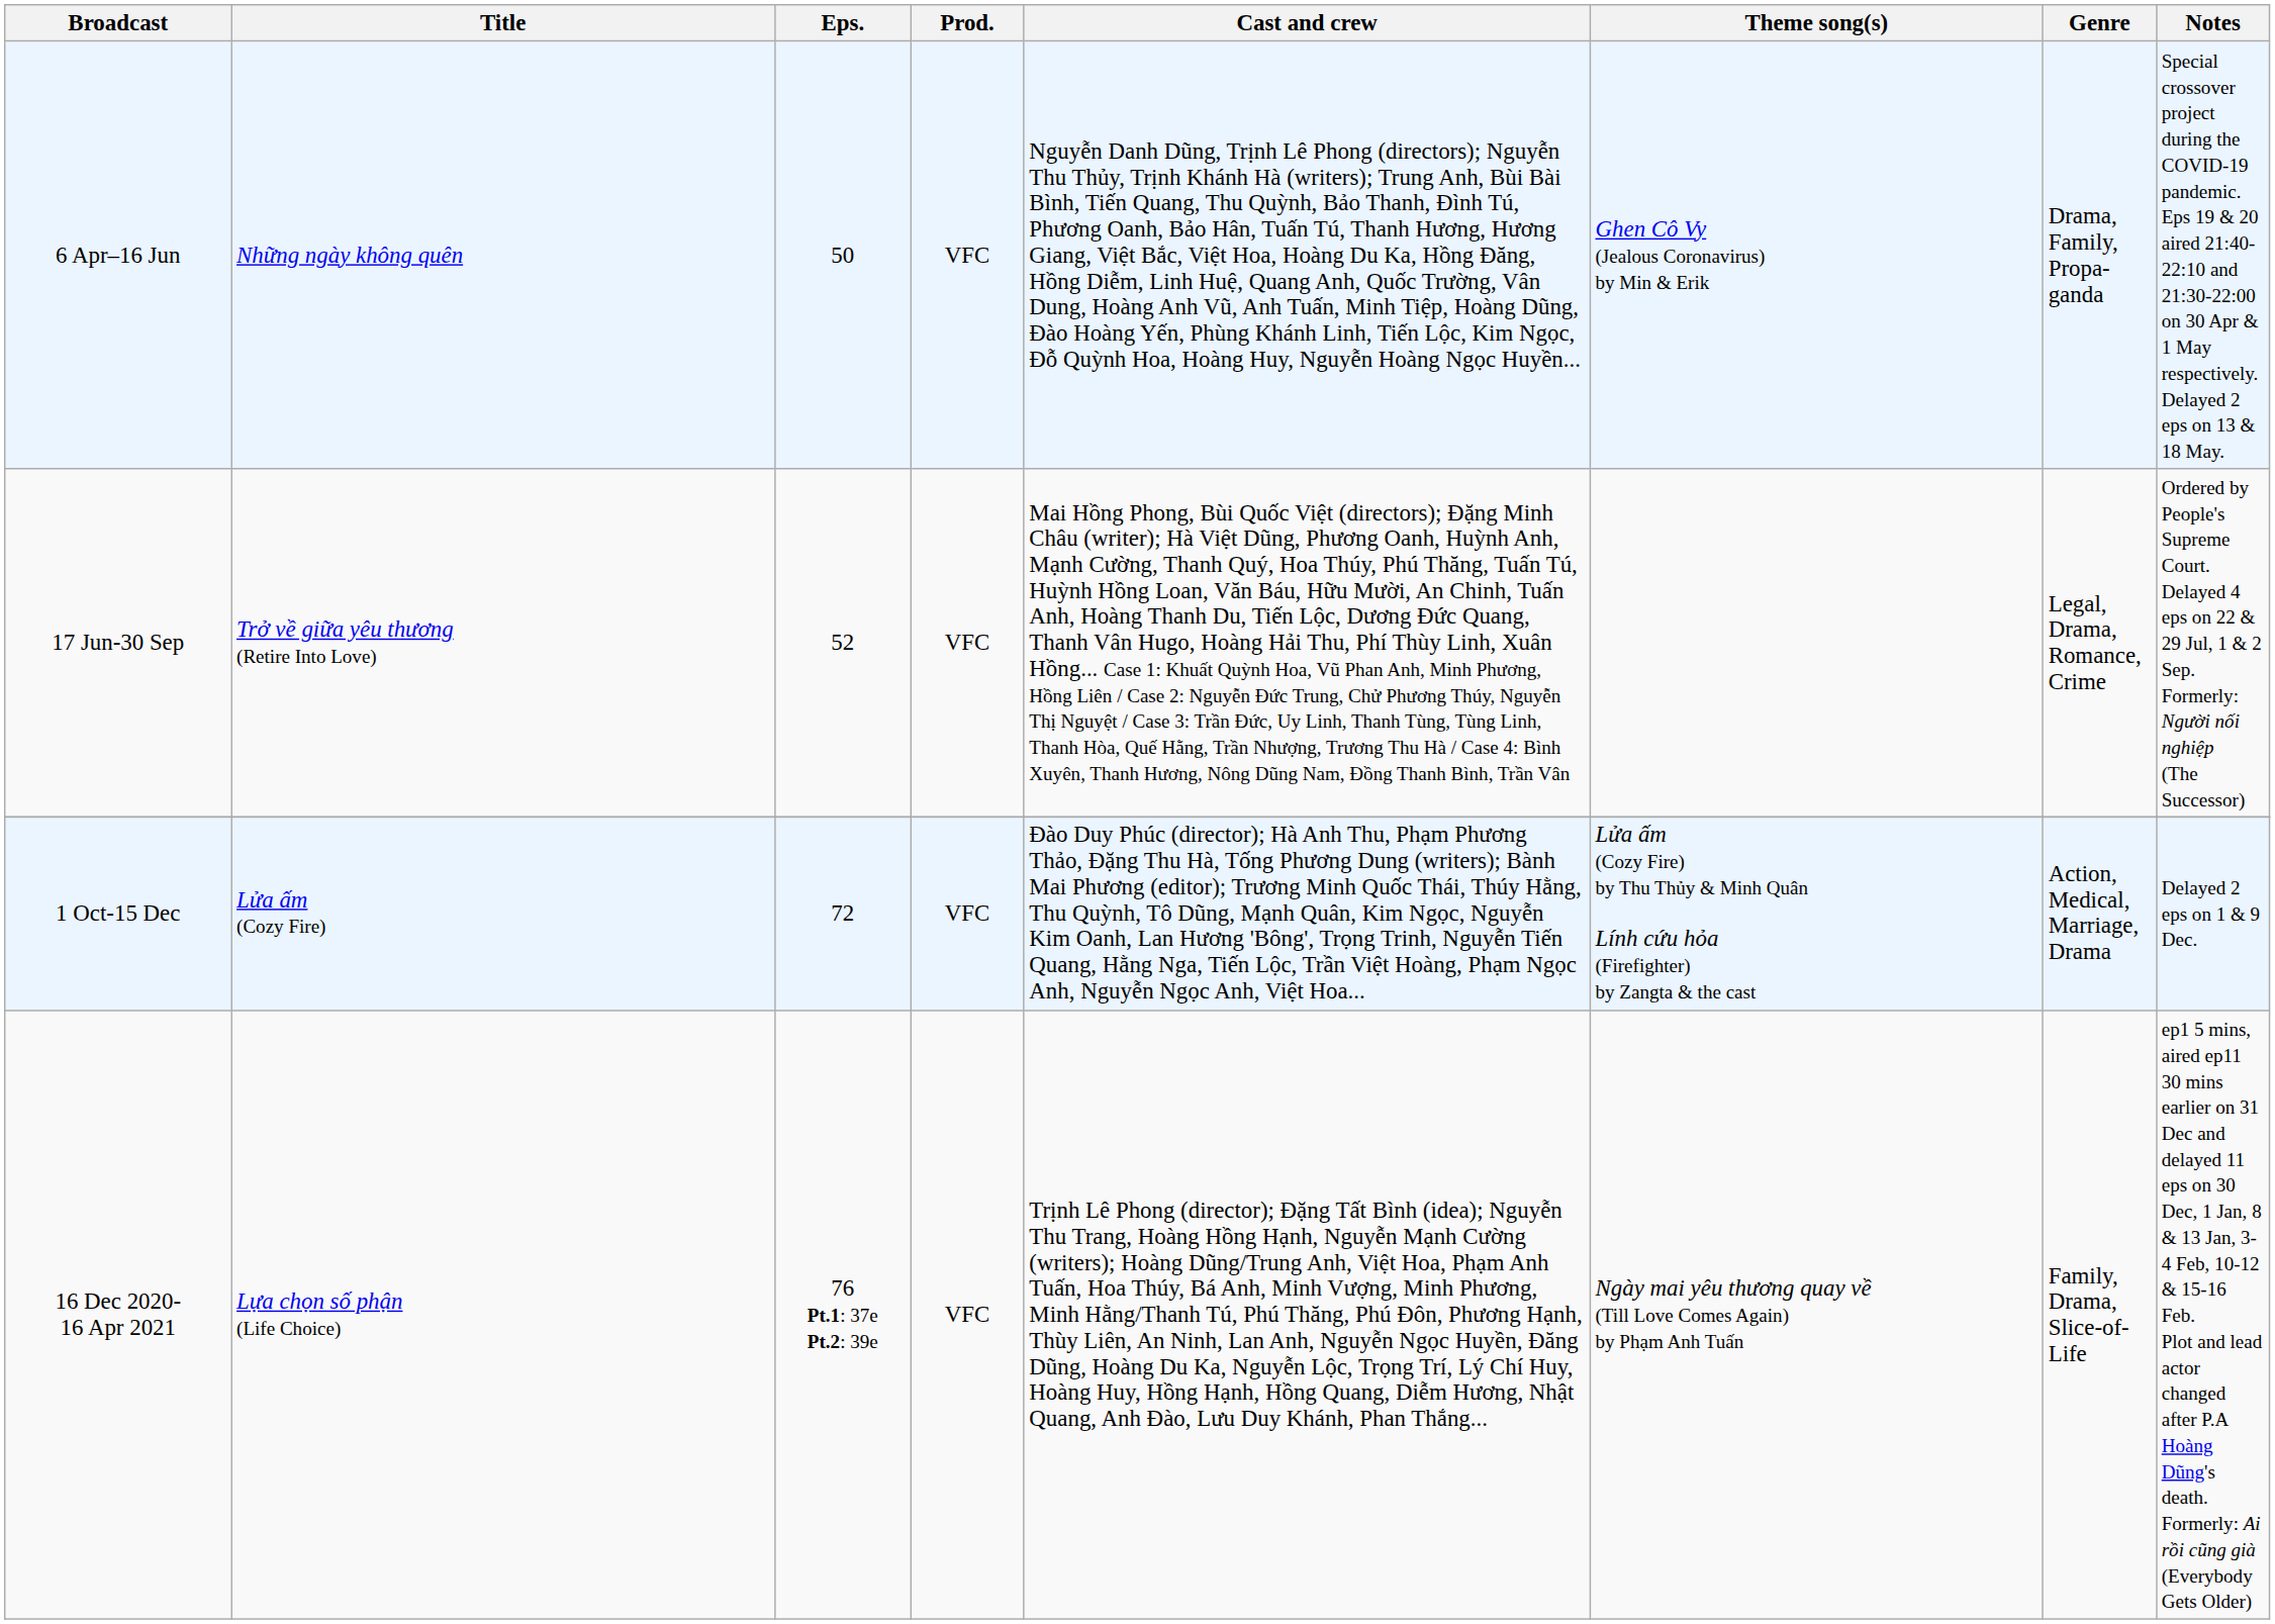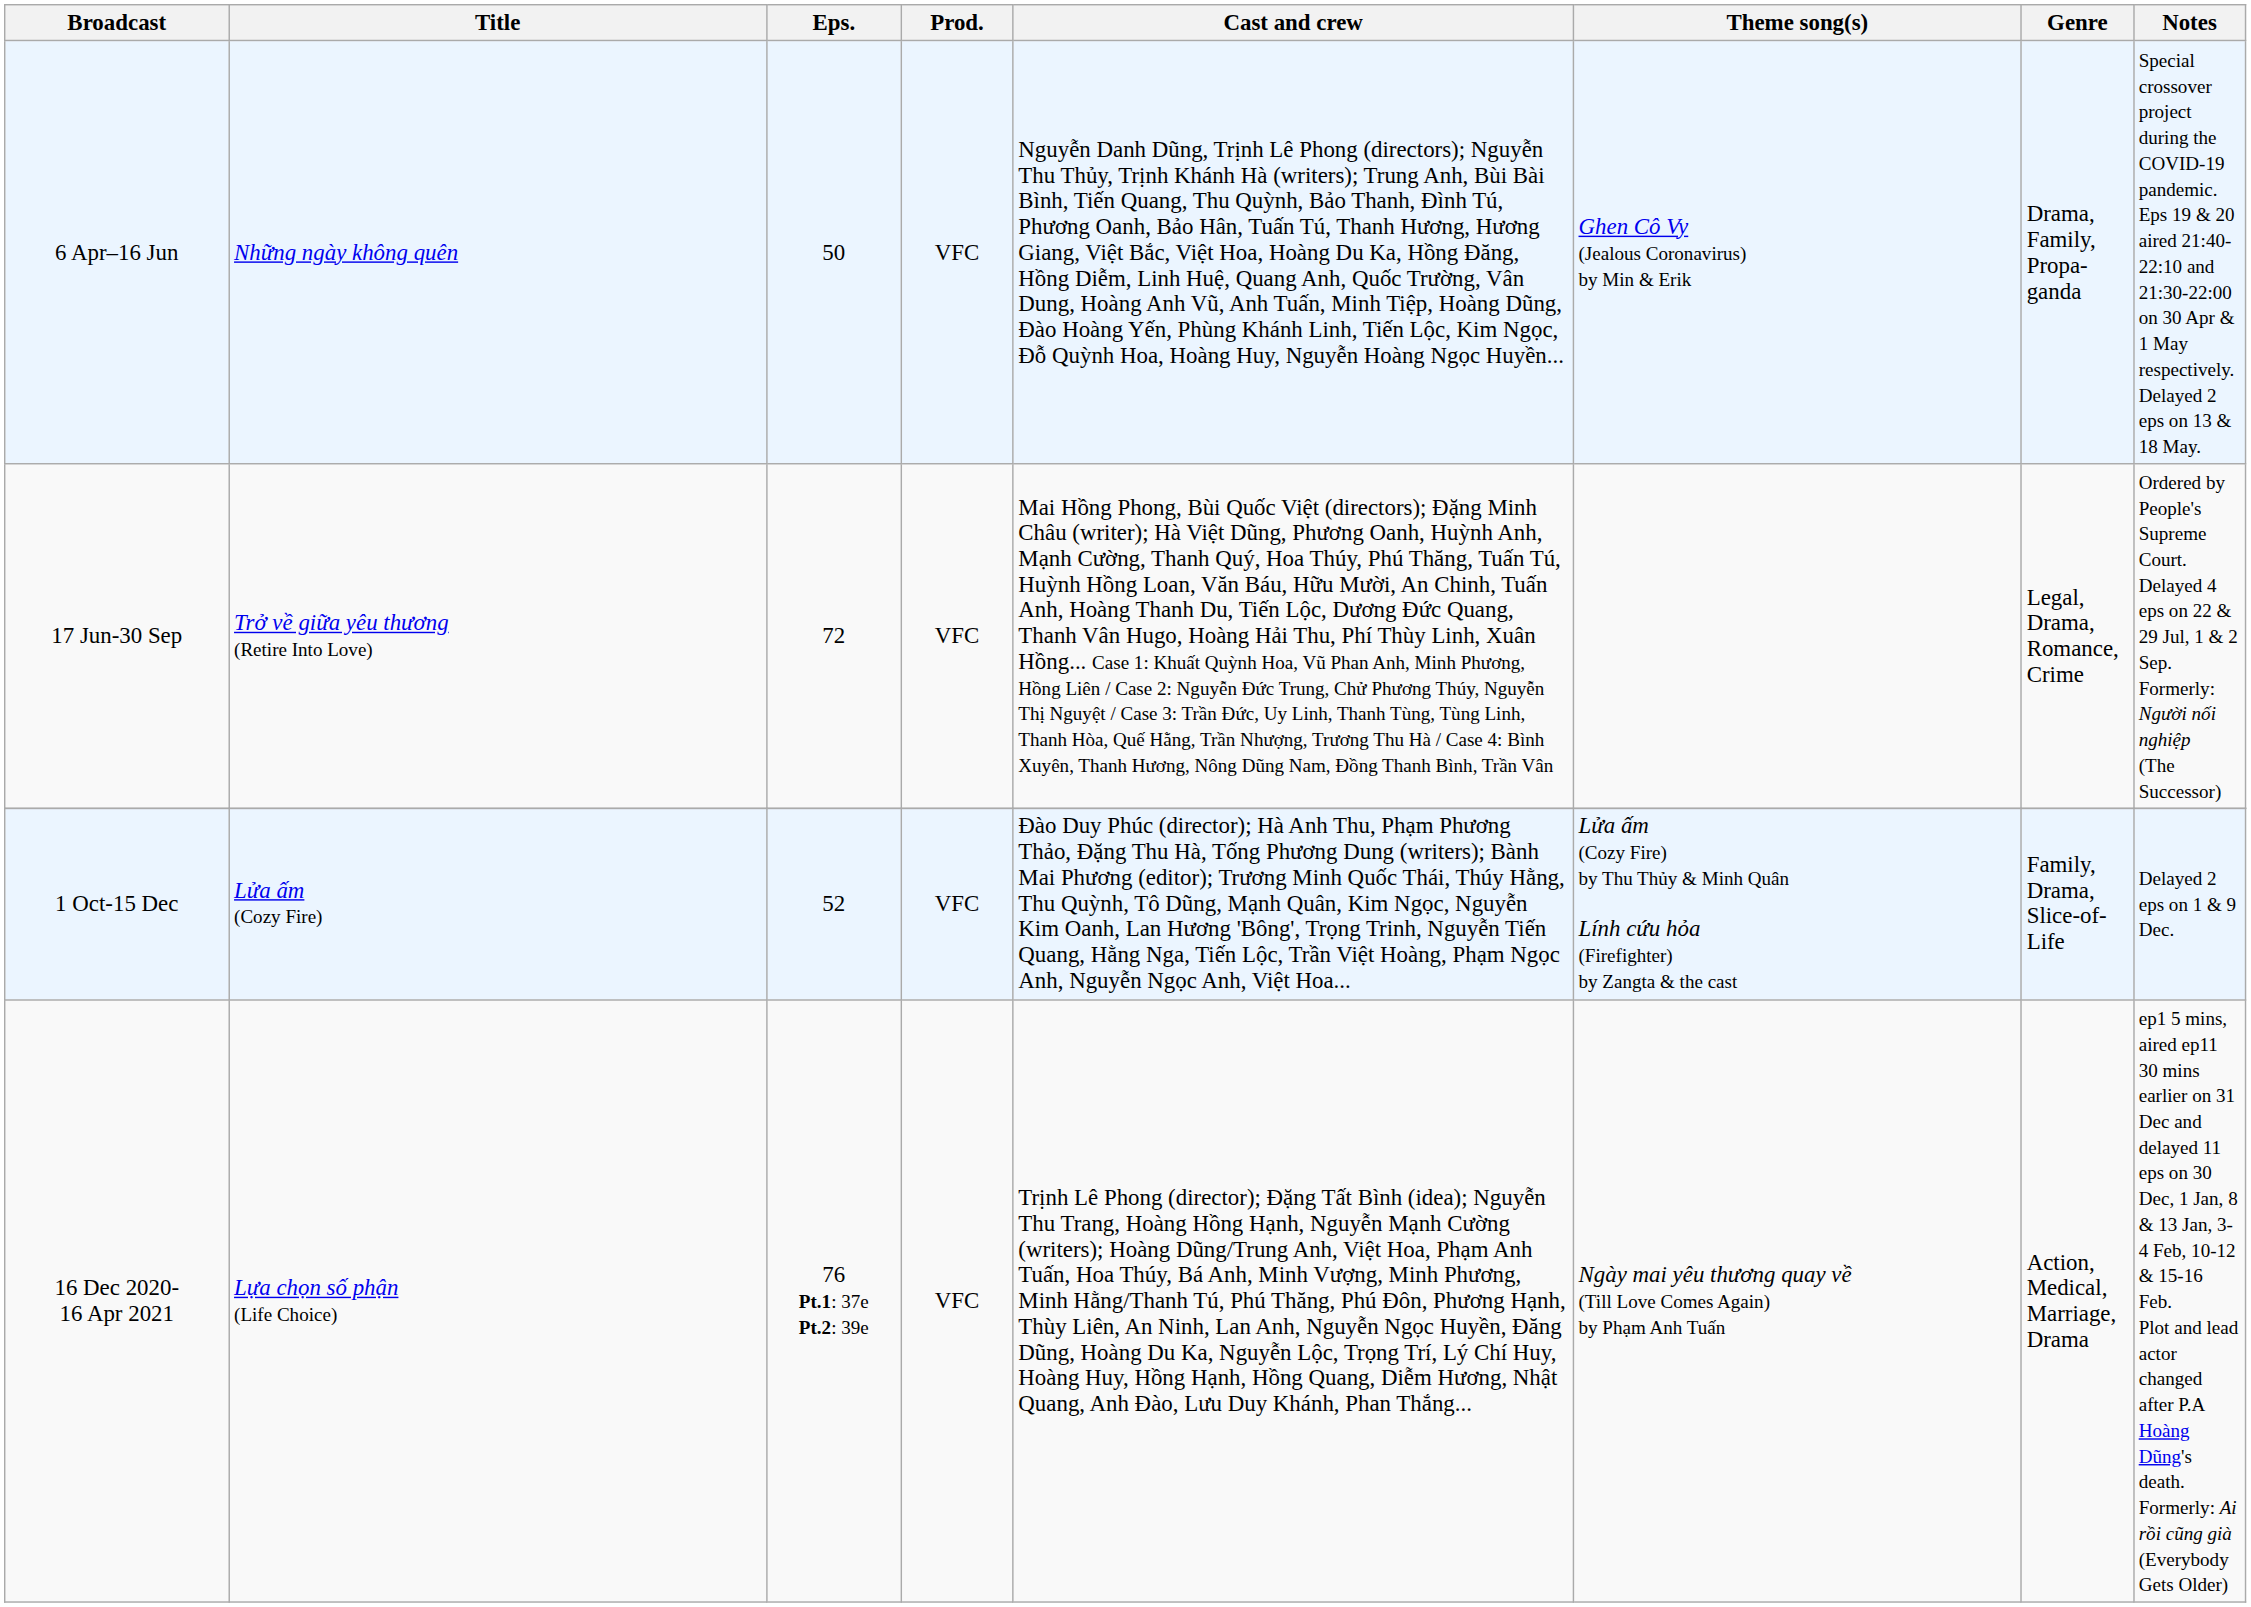17 Jun-30 Sep | Eps.: 52 -> 72
1 Oct-15 Dec | Eps.: 72 -> 52
1 Oct-15 Dec | Genre: Action, Medical, Marriage, Drama -> Family, Drama, Slice-of-Life
16 Dec 2020- 16 Apr 2021 | Genre: Family, Drama, Slice-of-Life -> Action, Medical, Marriage, Drama
